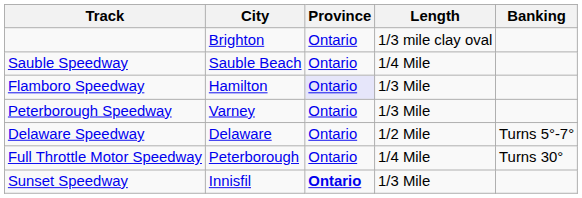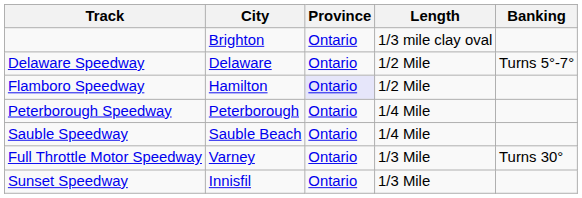rows swapped: Delaware Speedway <-> Sauble Speedway
Flamboro Speedway | Length: 1/3 Mile -> 1/2 Mile
Peterborough Speedway | City: Varney -> Peterborough
Peterborough Speedway | Length: 1/3 Mile -> 1/4 Mile
Full Throttle Motor Speedway | City: Peterborough -> Varney
Full Throttle Motor Speedway | Length: 1/4 Mile -> 1/3 Mile
Sunset Speedway | Province: bold -> normal
